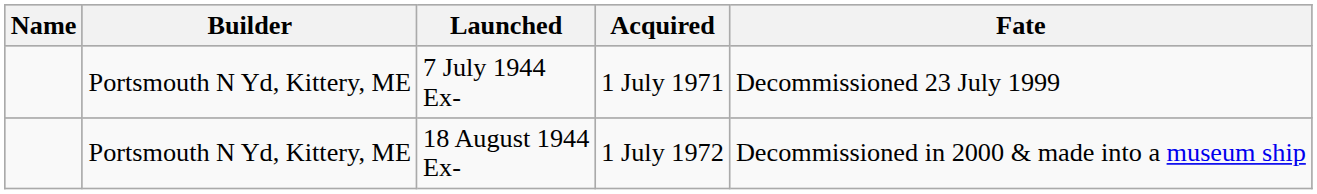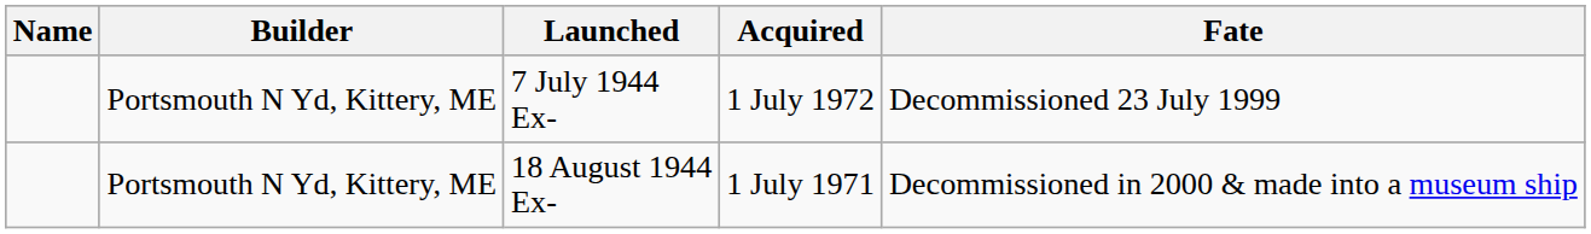7 July 1944 Ex- | Acquired: 1 July 1971 -> 1 July 1972
18 August 1944 Ex- | Acquired: 1 July 1972 -> 1 July 1971
